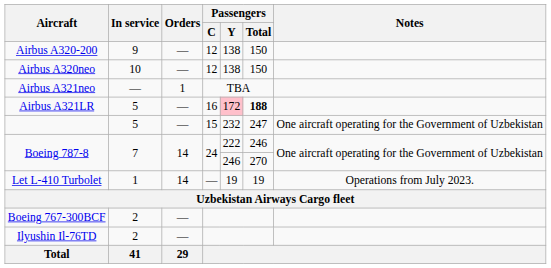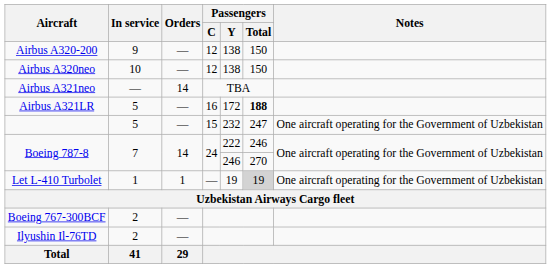Airbus A321neo | Orders: 1 -> 14
Airbus A321LR | Passengers / Y: pink background -> no background
Let L-410 Turbolet | Orders: 14 -> 1
Let L-410 Turbolet | Passengers / Total: no background -> lightgrey background
Let L-410 Turbolet | Notes: Operations from July 2023. -> One aircraft operating for the Government of Uzbekistan
